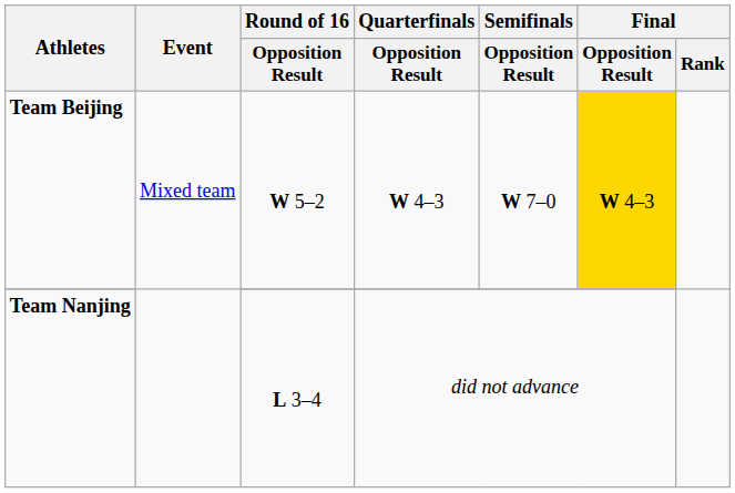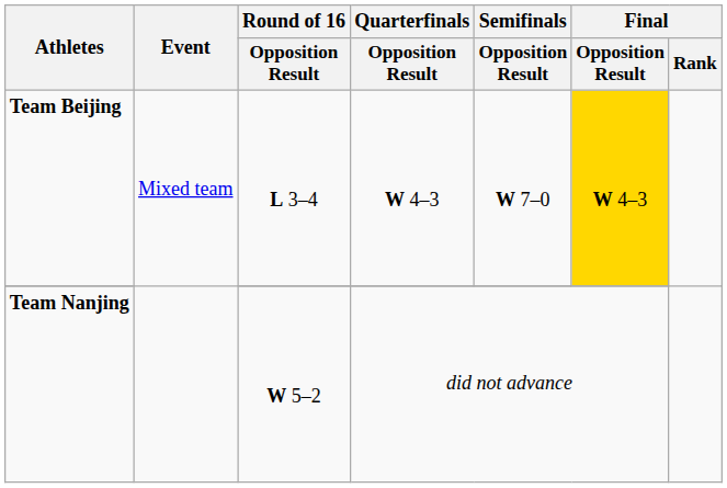Team Beijing | Round of 16 / Opposition Result: W 5–2 -> L 3–4
Team Nanjing | Round of 16 / Opposition Result: L 3–4 -> W 5–2
